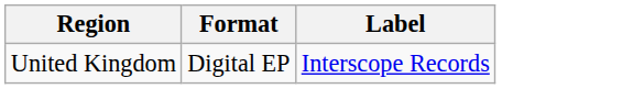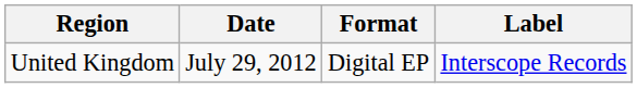+ column: Date | July 29, 2012
